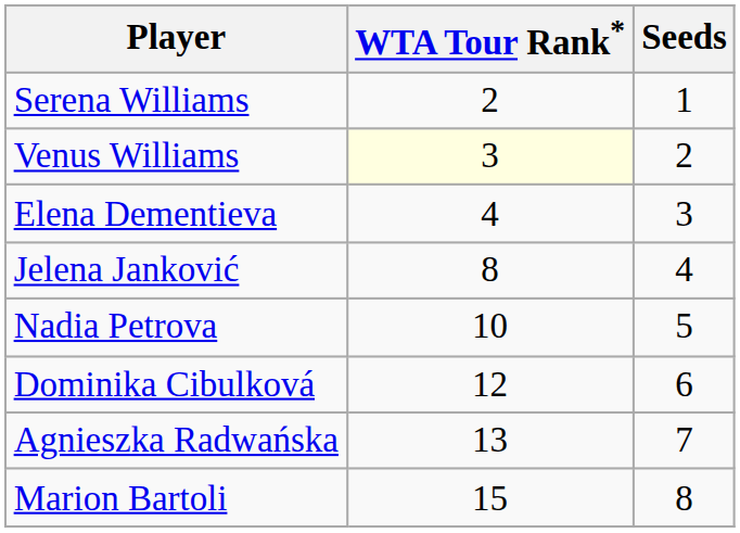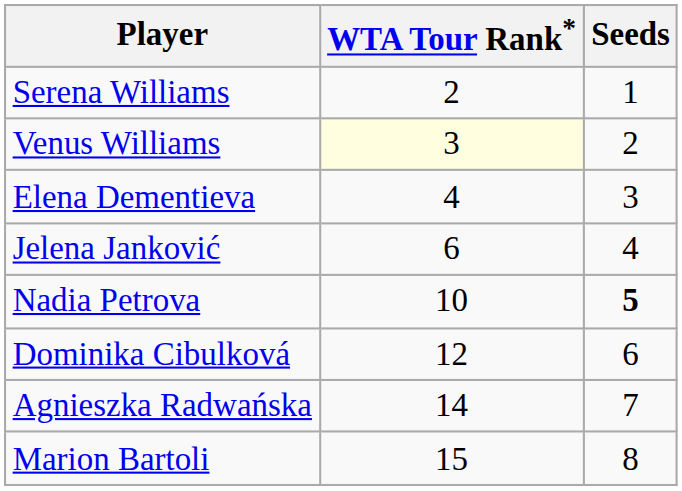Jelena Janković | WTA Tour Rank*: 8 -> 6
Nadia Petrova | Seeds: normal -> bold
Agnieszka Radwańska | WTA Tour Rank*: 13 -> 14
